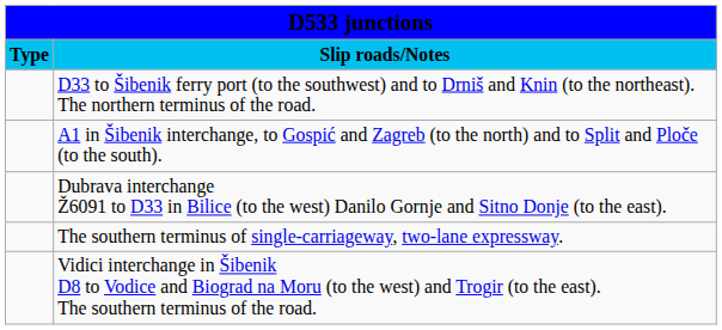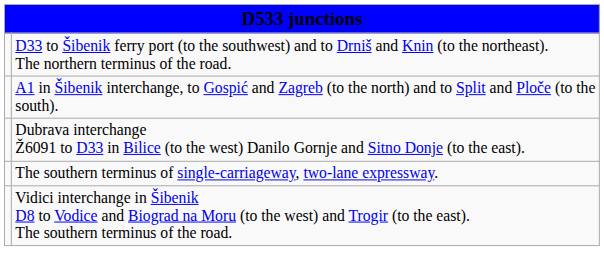- row: Type | Slip roads/Notes
